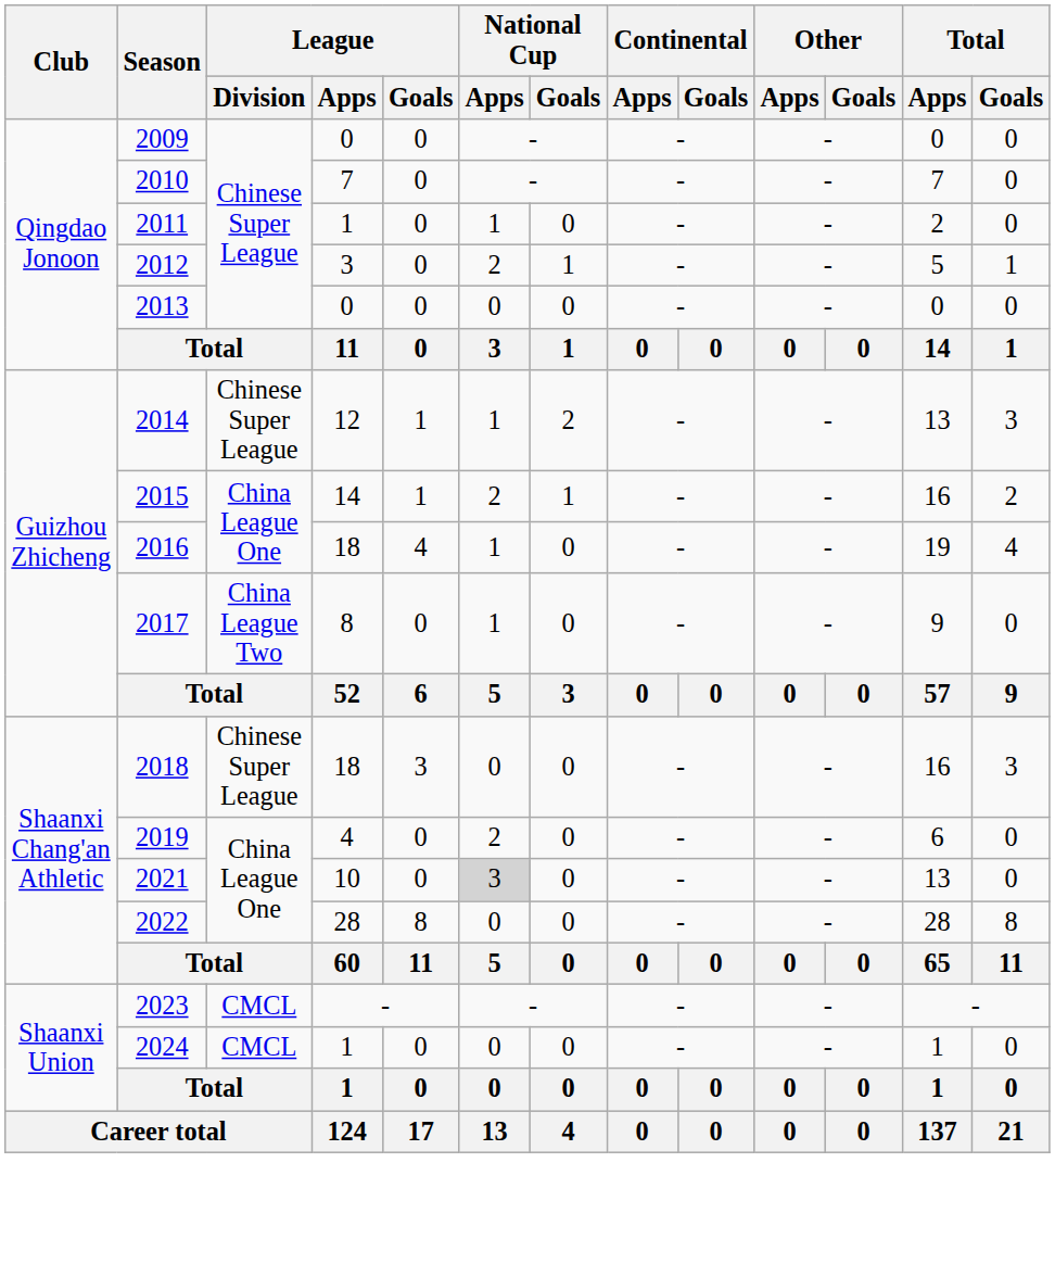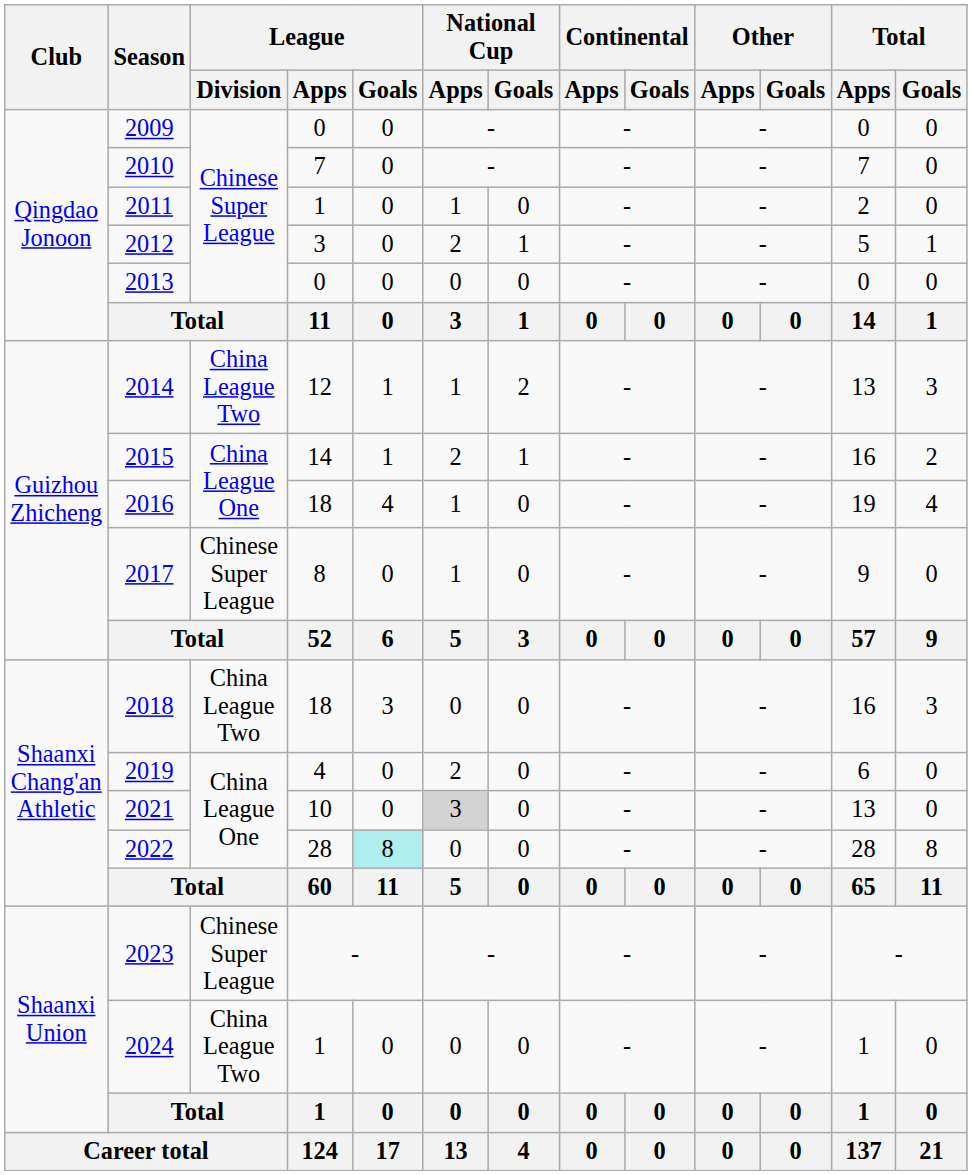2014 | League / Division: Chinese Super League -> China League Two
2017 | League / Division: China League Two -> Chinese Super League
2018 | League / Division: Chinese Super League -> China League Two
2022 | League / Goals: no background -> paleturquoise background
2023 | League / Division: CMCL -> Chinese Super League
2024 | League / Division: CMCL -> China League Two
